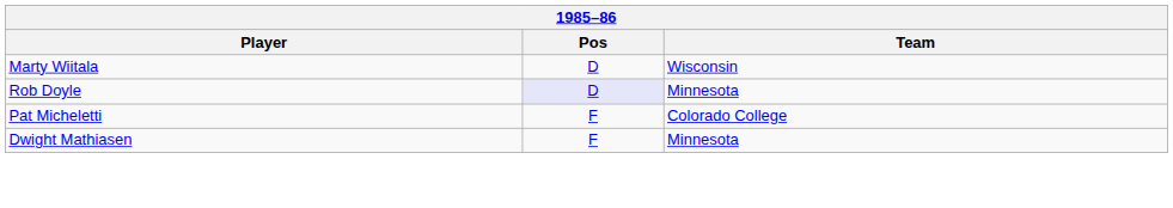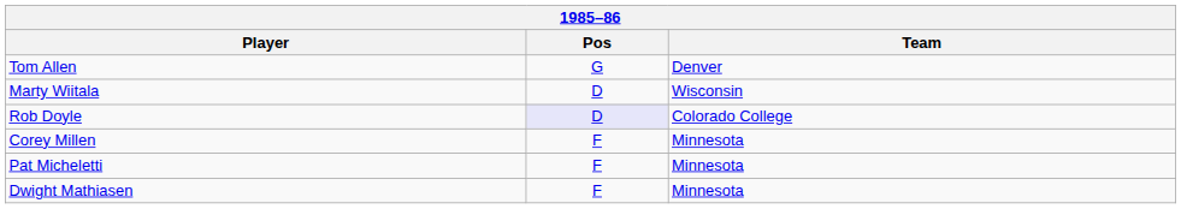+ row: Tom Allen | G | Denver
Rob Doyle | Team: Minnesota -> Colorado College
+ row: Corey Millen | F | Minnesota
Pat Micheletti | Team: Colorado College -> Minnesota
